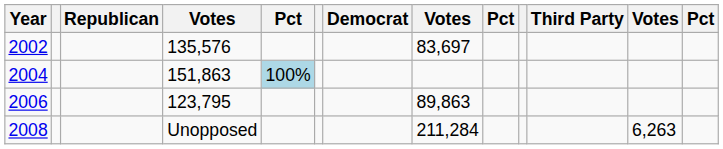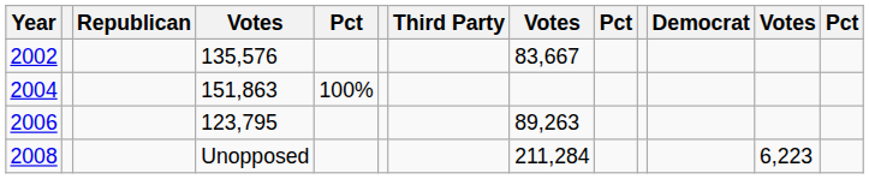columns swapped: Democrat <-> Third Party
2002 | column 8: 83,697 -> 83,667
2004 | column 5: lightblue background -> no background
2006 | column 8: 89,863 -> 89,263
2008 | column 12: 6,263 -> 6,223
